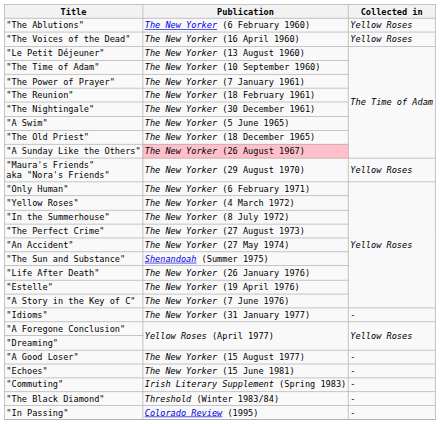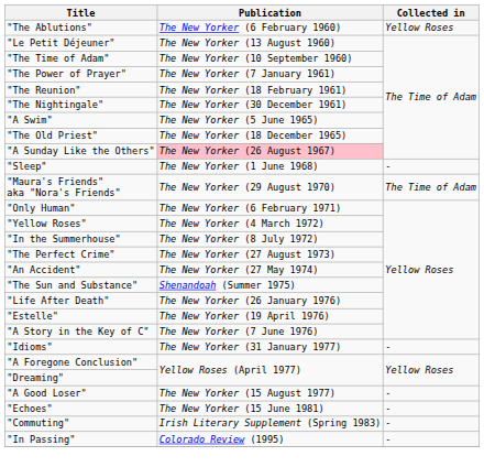- row: "The Voices of the Dead" | The New Yorker (16 April 1960) | Yellow Roses
+ row: "Sleep" | The New Yorker (1 June 1968) | -
"Maura's Friends" aka "Nora's Friends" | Collected in: Yellow Roses -> The Time of Adam
- row: "The Black Diamond" | Threshold (Winter 1983/84) | -
